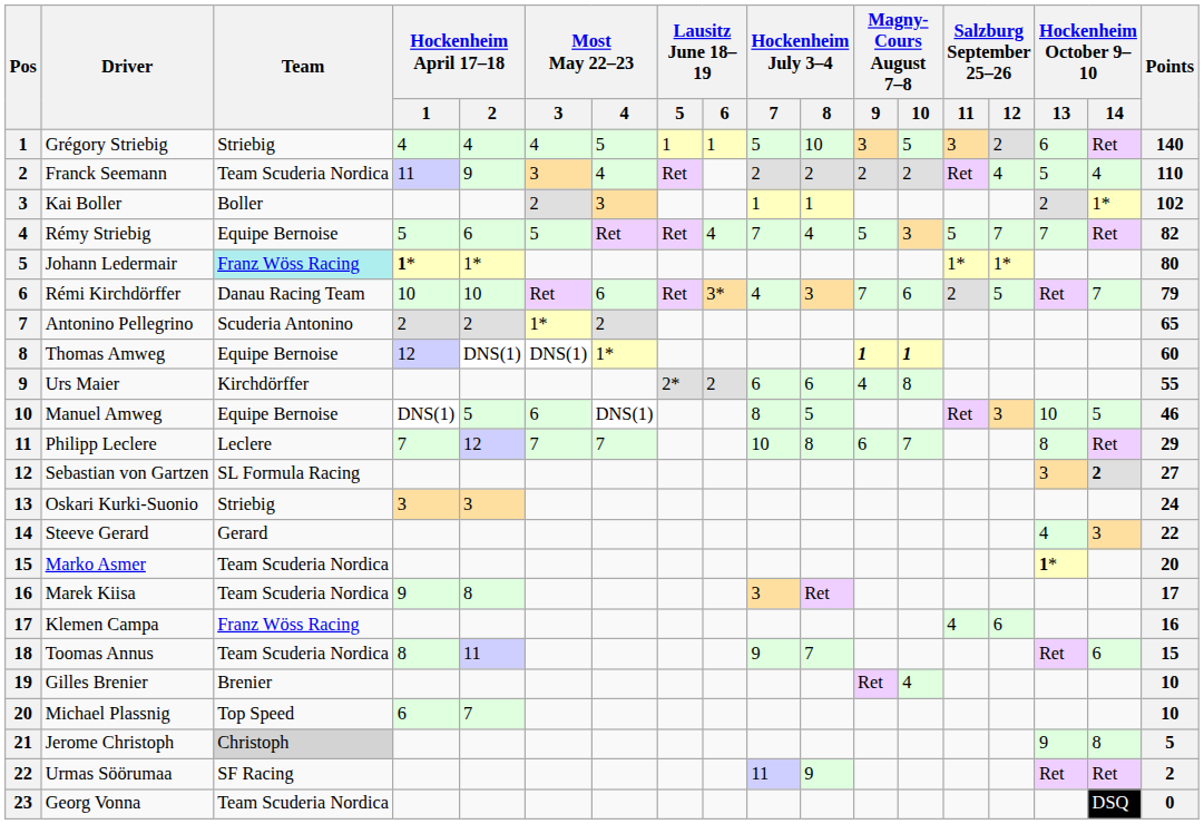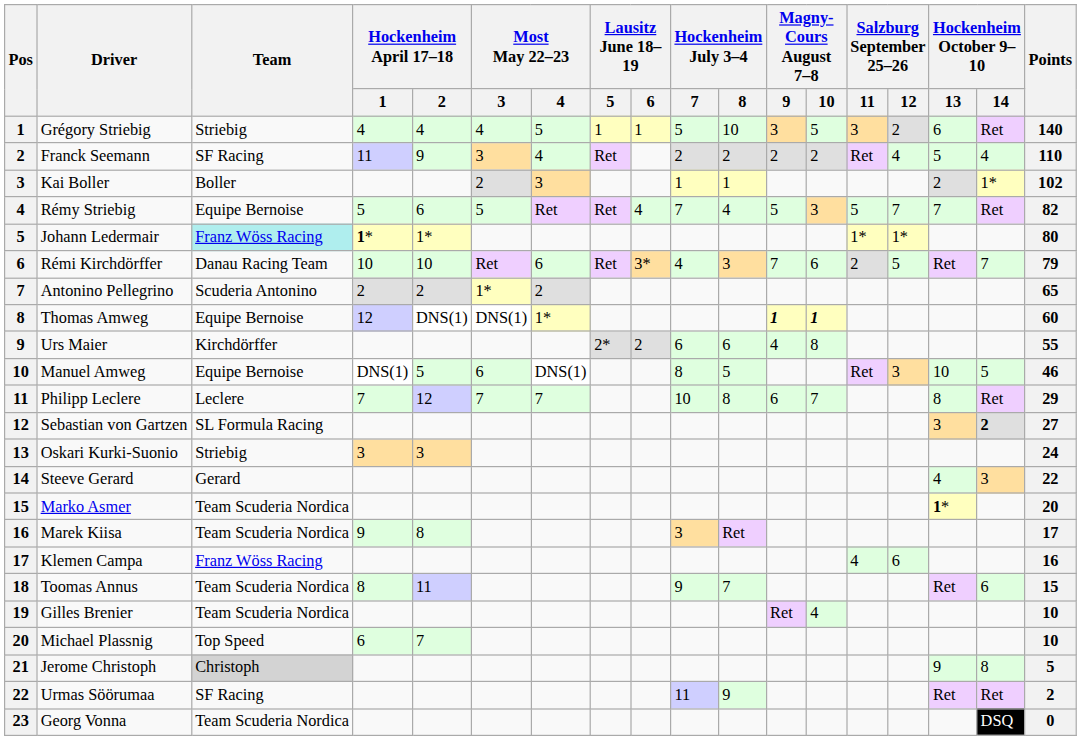Franck Seemann | Team: Team Scuderia Nordica -> SF Racing
Gilles Brenier | Team: Brenier -> Team Scuderia Nordica
